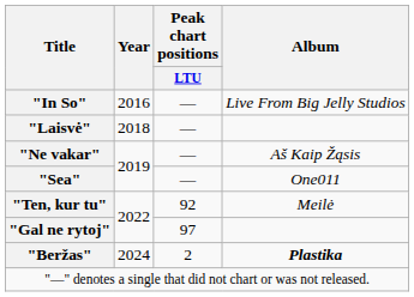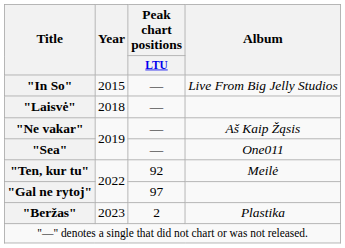"In So" | Year: 2016 -> 2015
"Beržas" | Year: 2024 -> 2023
"Beržas" | Album: bold -> normal
